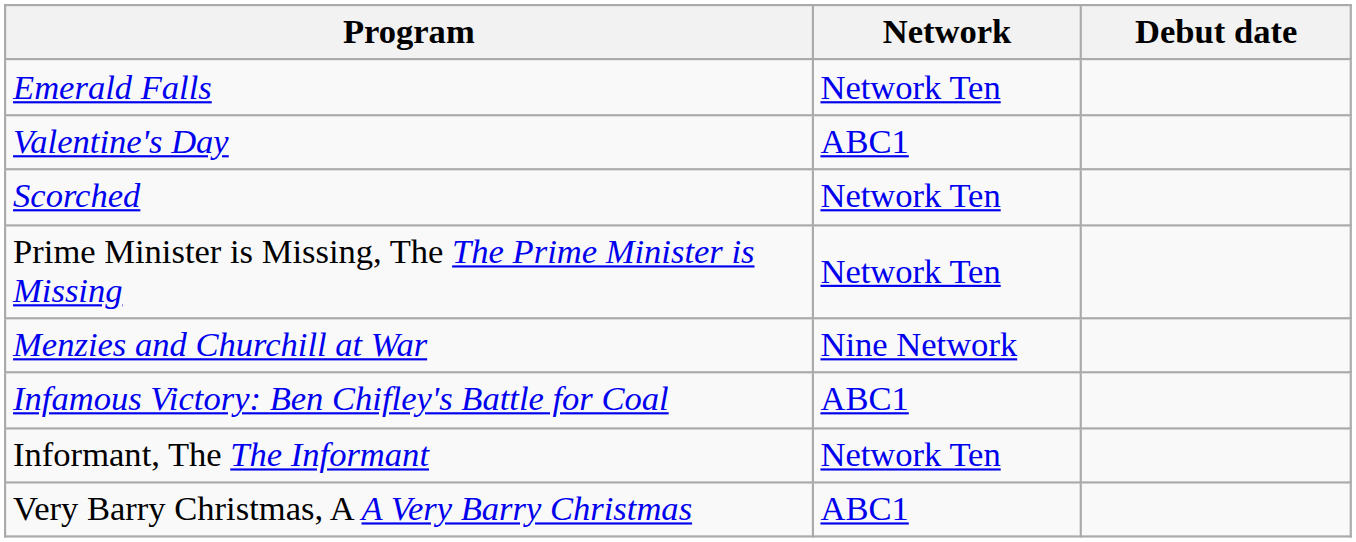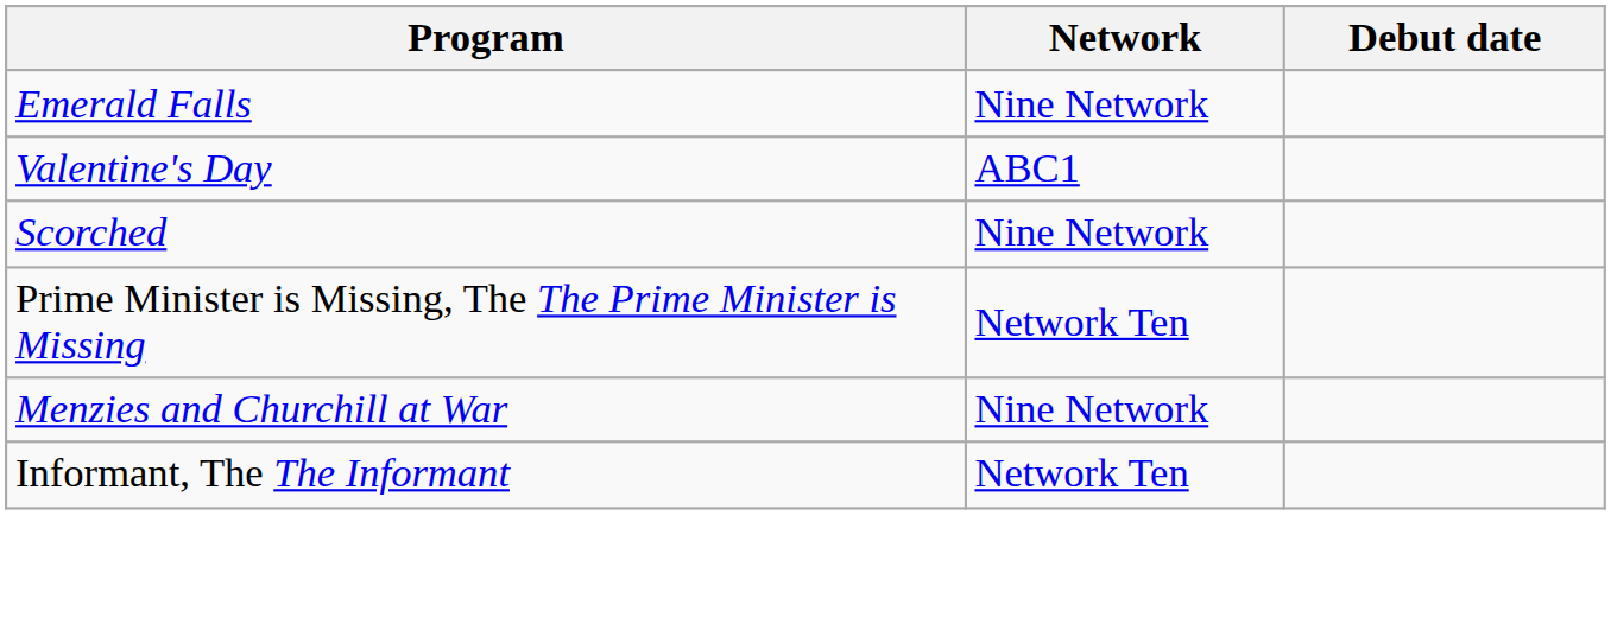Emerald Falls | Network: Network Ten -> Nine Network
Scorched | Network: Network Ten -> Nine Network
- row: Infamous Victory: Ben Chifley's Battle for Coal | ABC1
- row: Very Barry Christmas, A A Very Barry Christmas | ABC1
